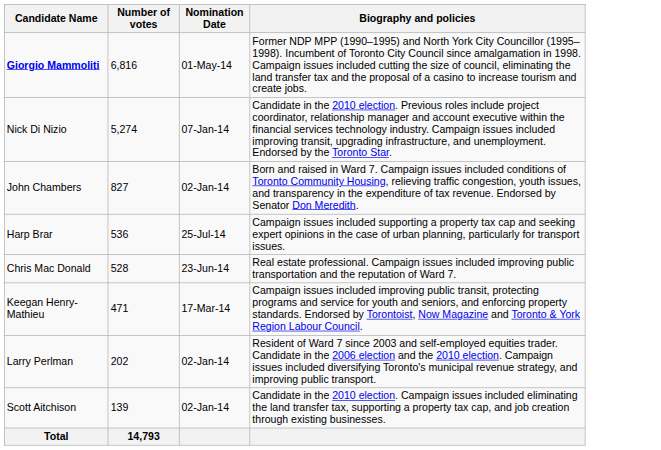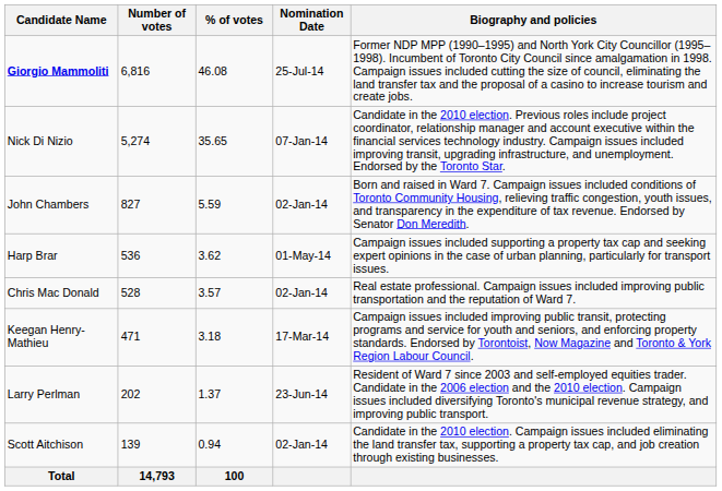+ column: % of votes | 46.08 | 35.65 | 5.59 | 3.62 | 3.57 | 3.18 | 1.37 | 0.94 | 100
Giorgio Mammoliti | Nomination Date: 01-May-14 -> 25-Jul-14
Harp Brar | Nomination Date: 25-Jul-14 -> 01-May-14
Chris Mac Donald | Nomination Date: 23-Jun-14 -> 02-Jan-14
Larry Perlman | Nomination Date: 02-Jan-14 -> 23-Jun-14
